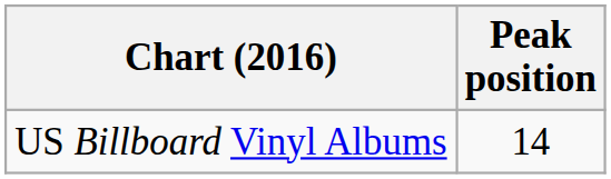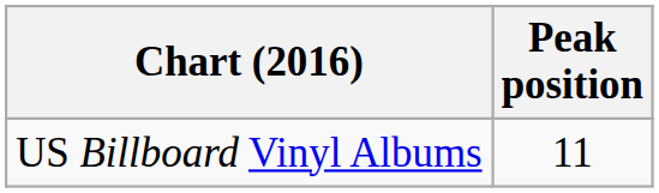US Billboard Vinyl Albums | Peak position: 14 -> 11
